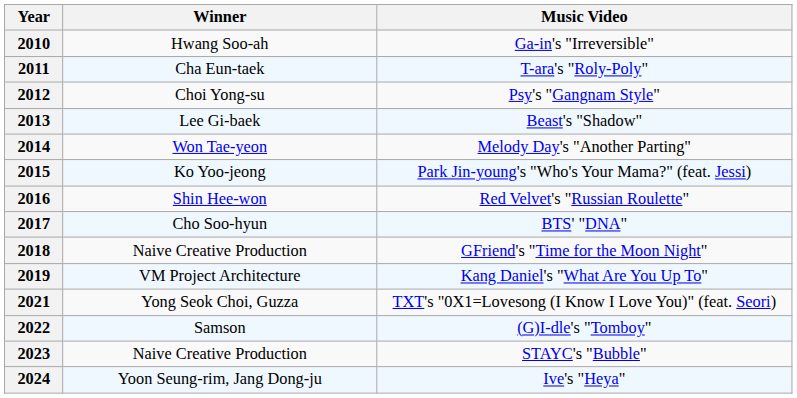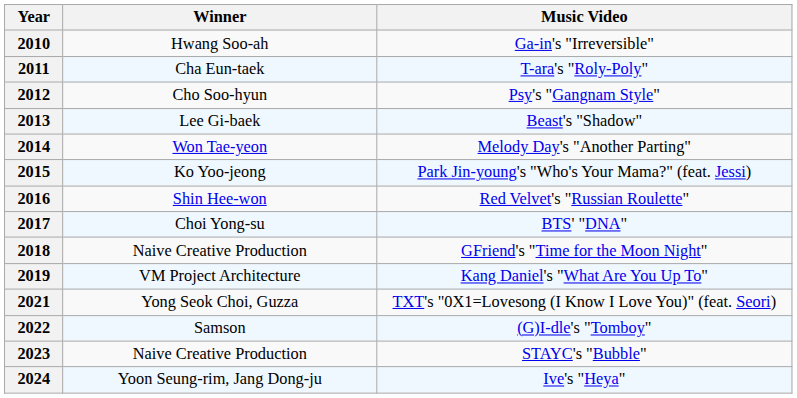2012 | Winner: Choi Yong-su -> Cho Soo-hyun
2017 | Winner: Cho Soo-hyun -> Choi Yong-su
